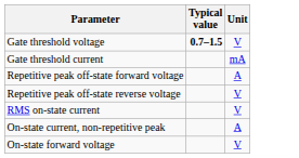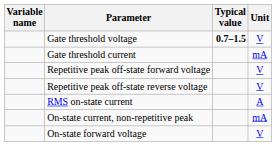+ column: Variable name
Repetitive peak off-state forward voltage | Unit: A -> V
RMS on-state current | Unit: V -> A
On-state current, non-repetitive peak | Unit: A -> mA
